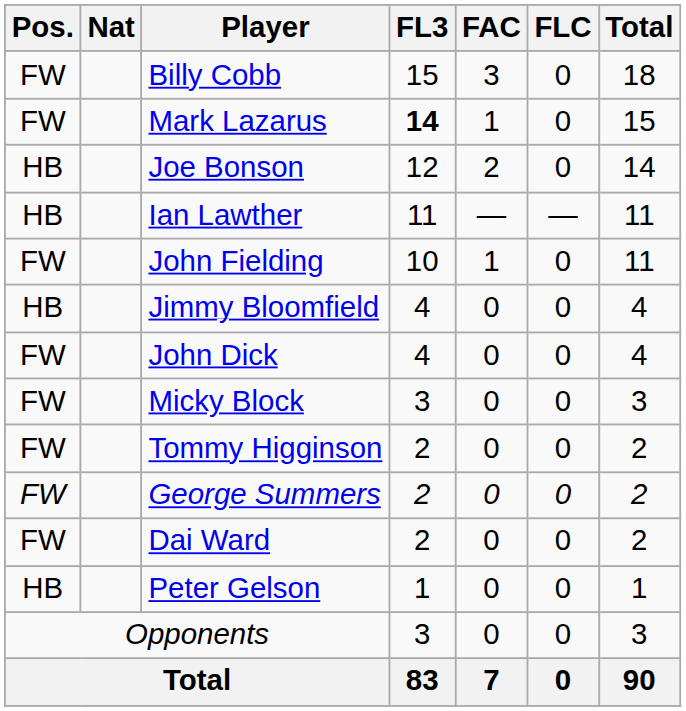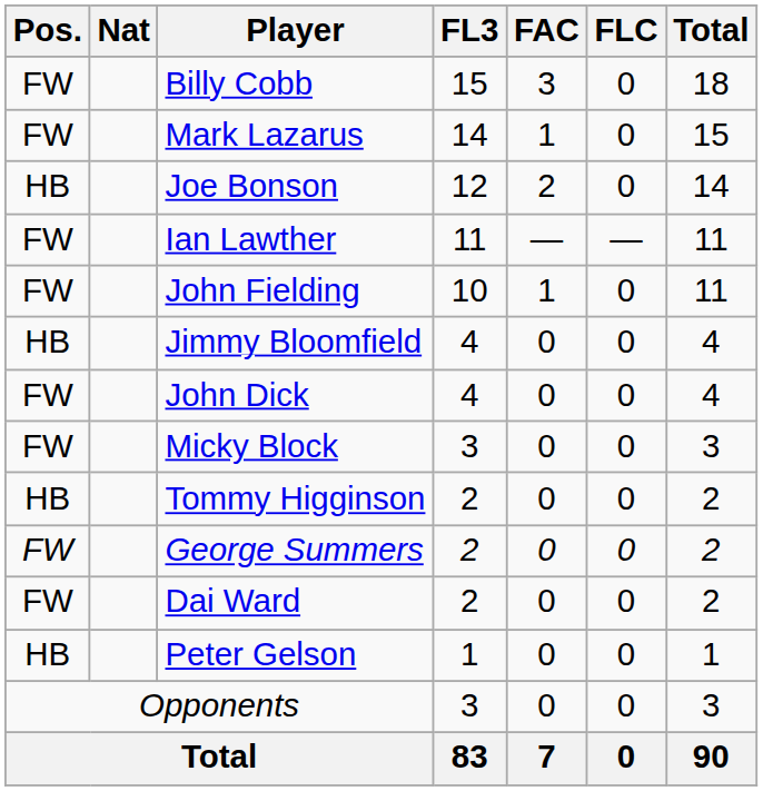Mark Lazarus | FL3: bold -> normal
Ian Lawther | Pos.: HB -> FW
Tommy Higginson | Pos.: FW -> HB
